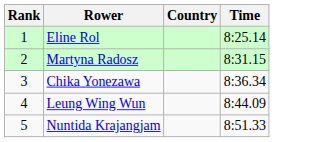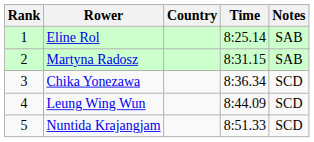+ column: Notes | SAB | SAB | SCD | SCD | SCD
